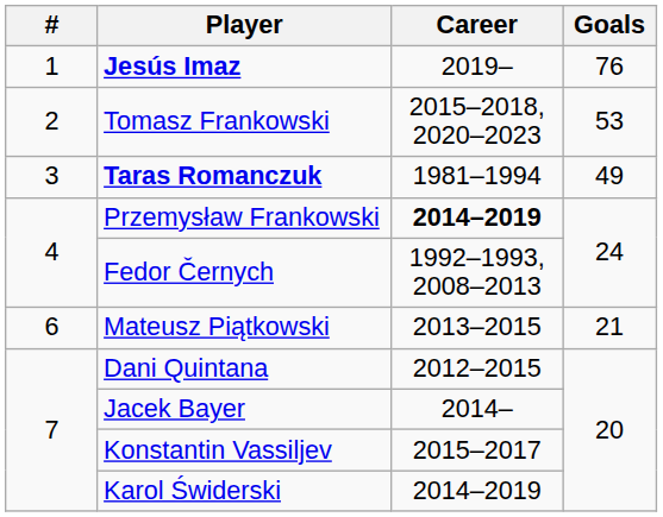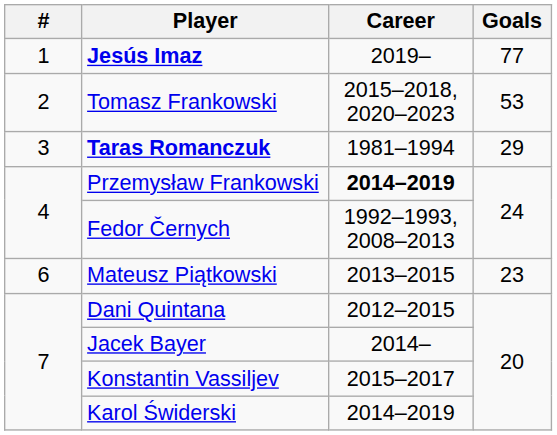Jesús Imaz | Goals: 76 -> 77
Taras Romanczuk | Goals: 49 -> 29
Mateusz Piątkowski | Goals: 21 -> 23
